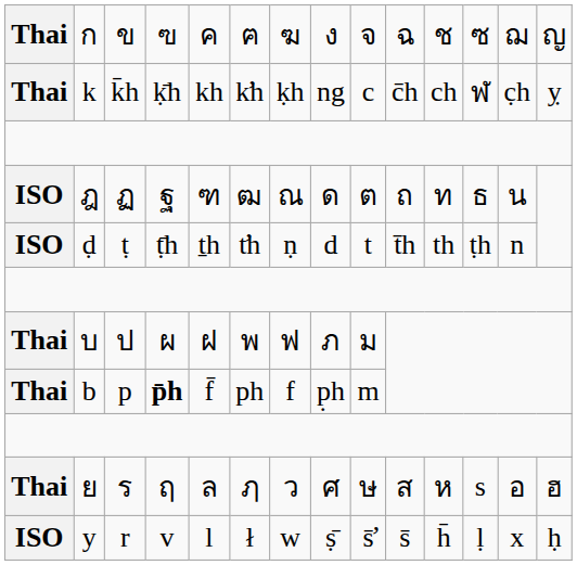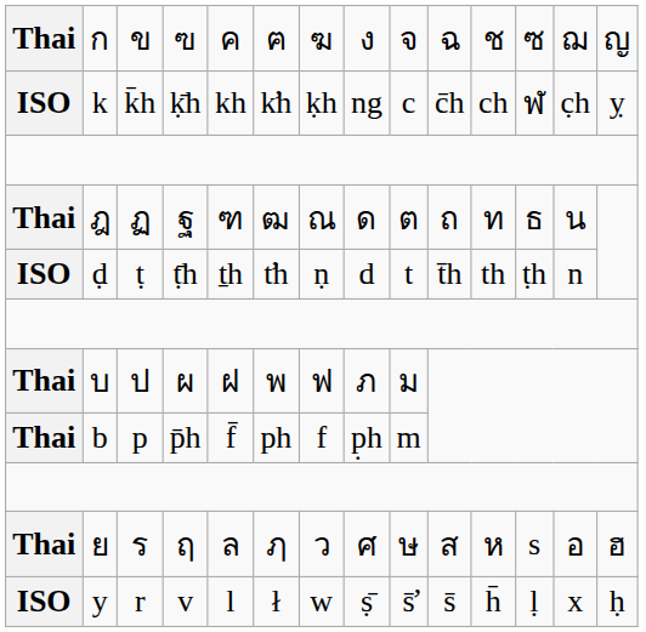k | column 1: Thai -> ISO
ฎ | column 1: ISO -> Thai
b | column 4: bold -> normal
